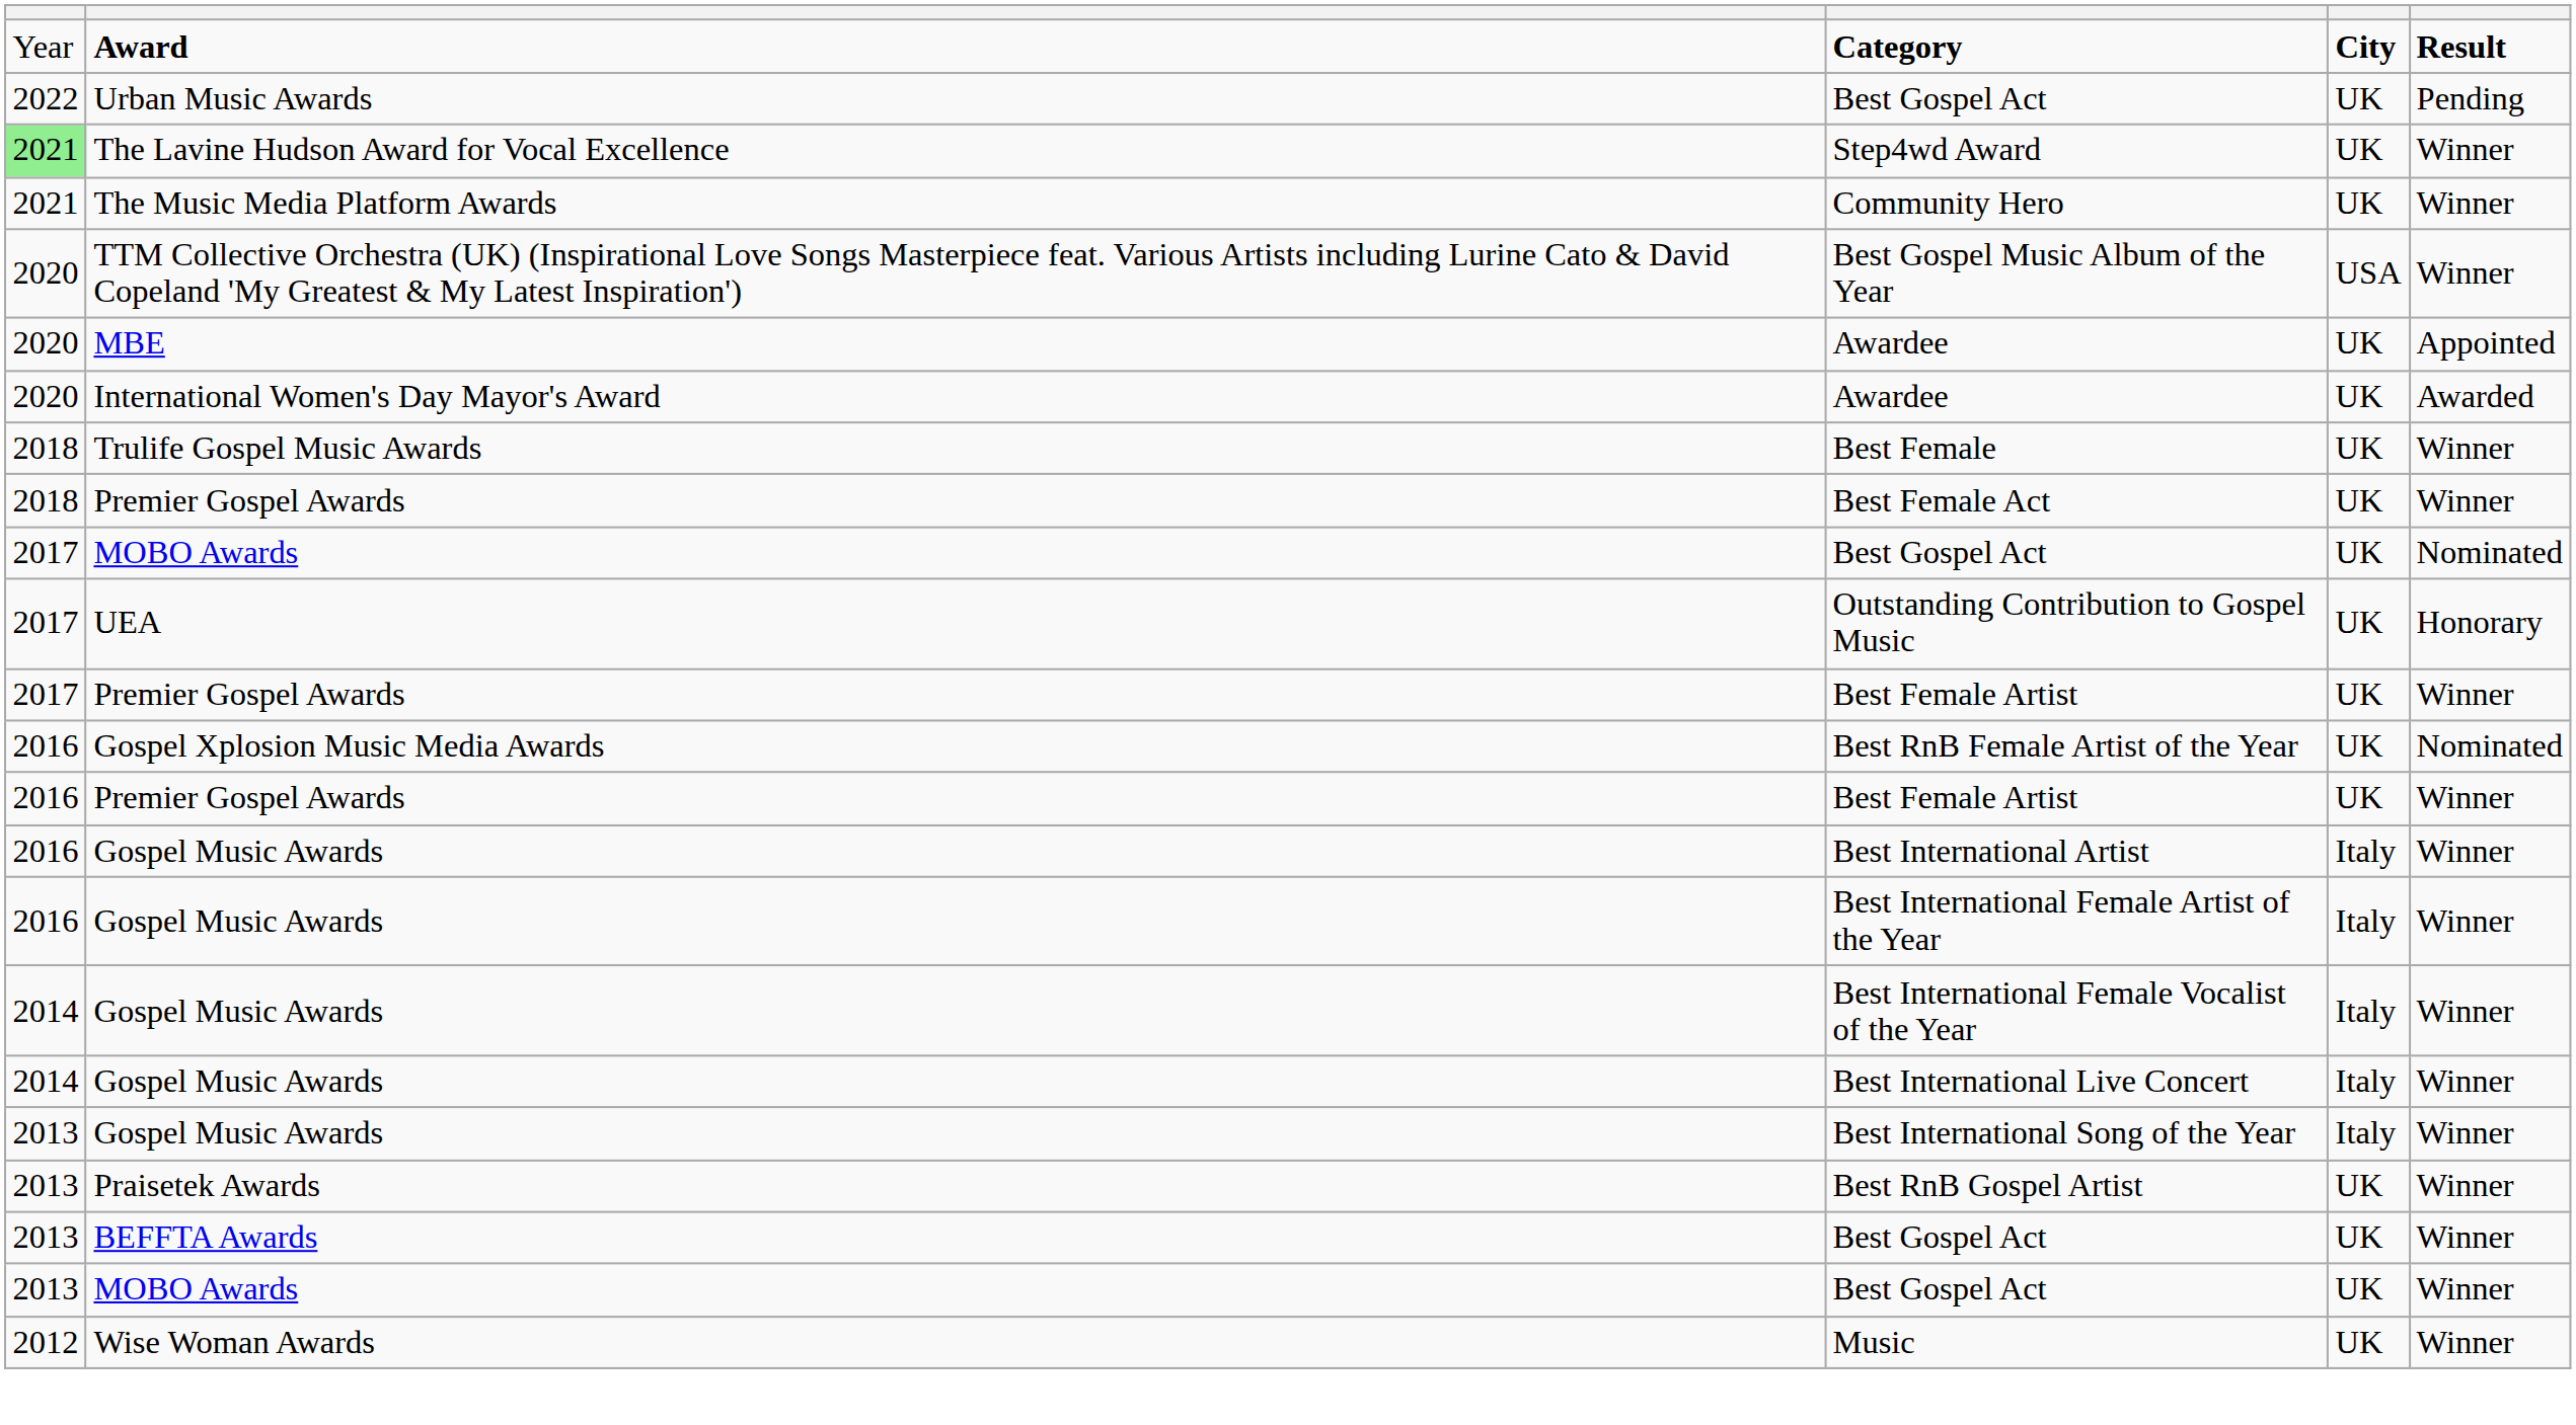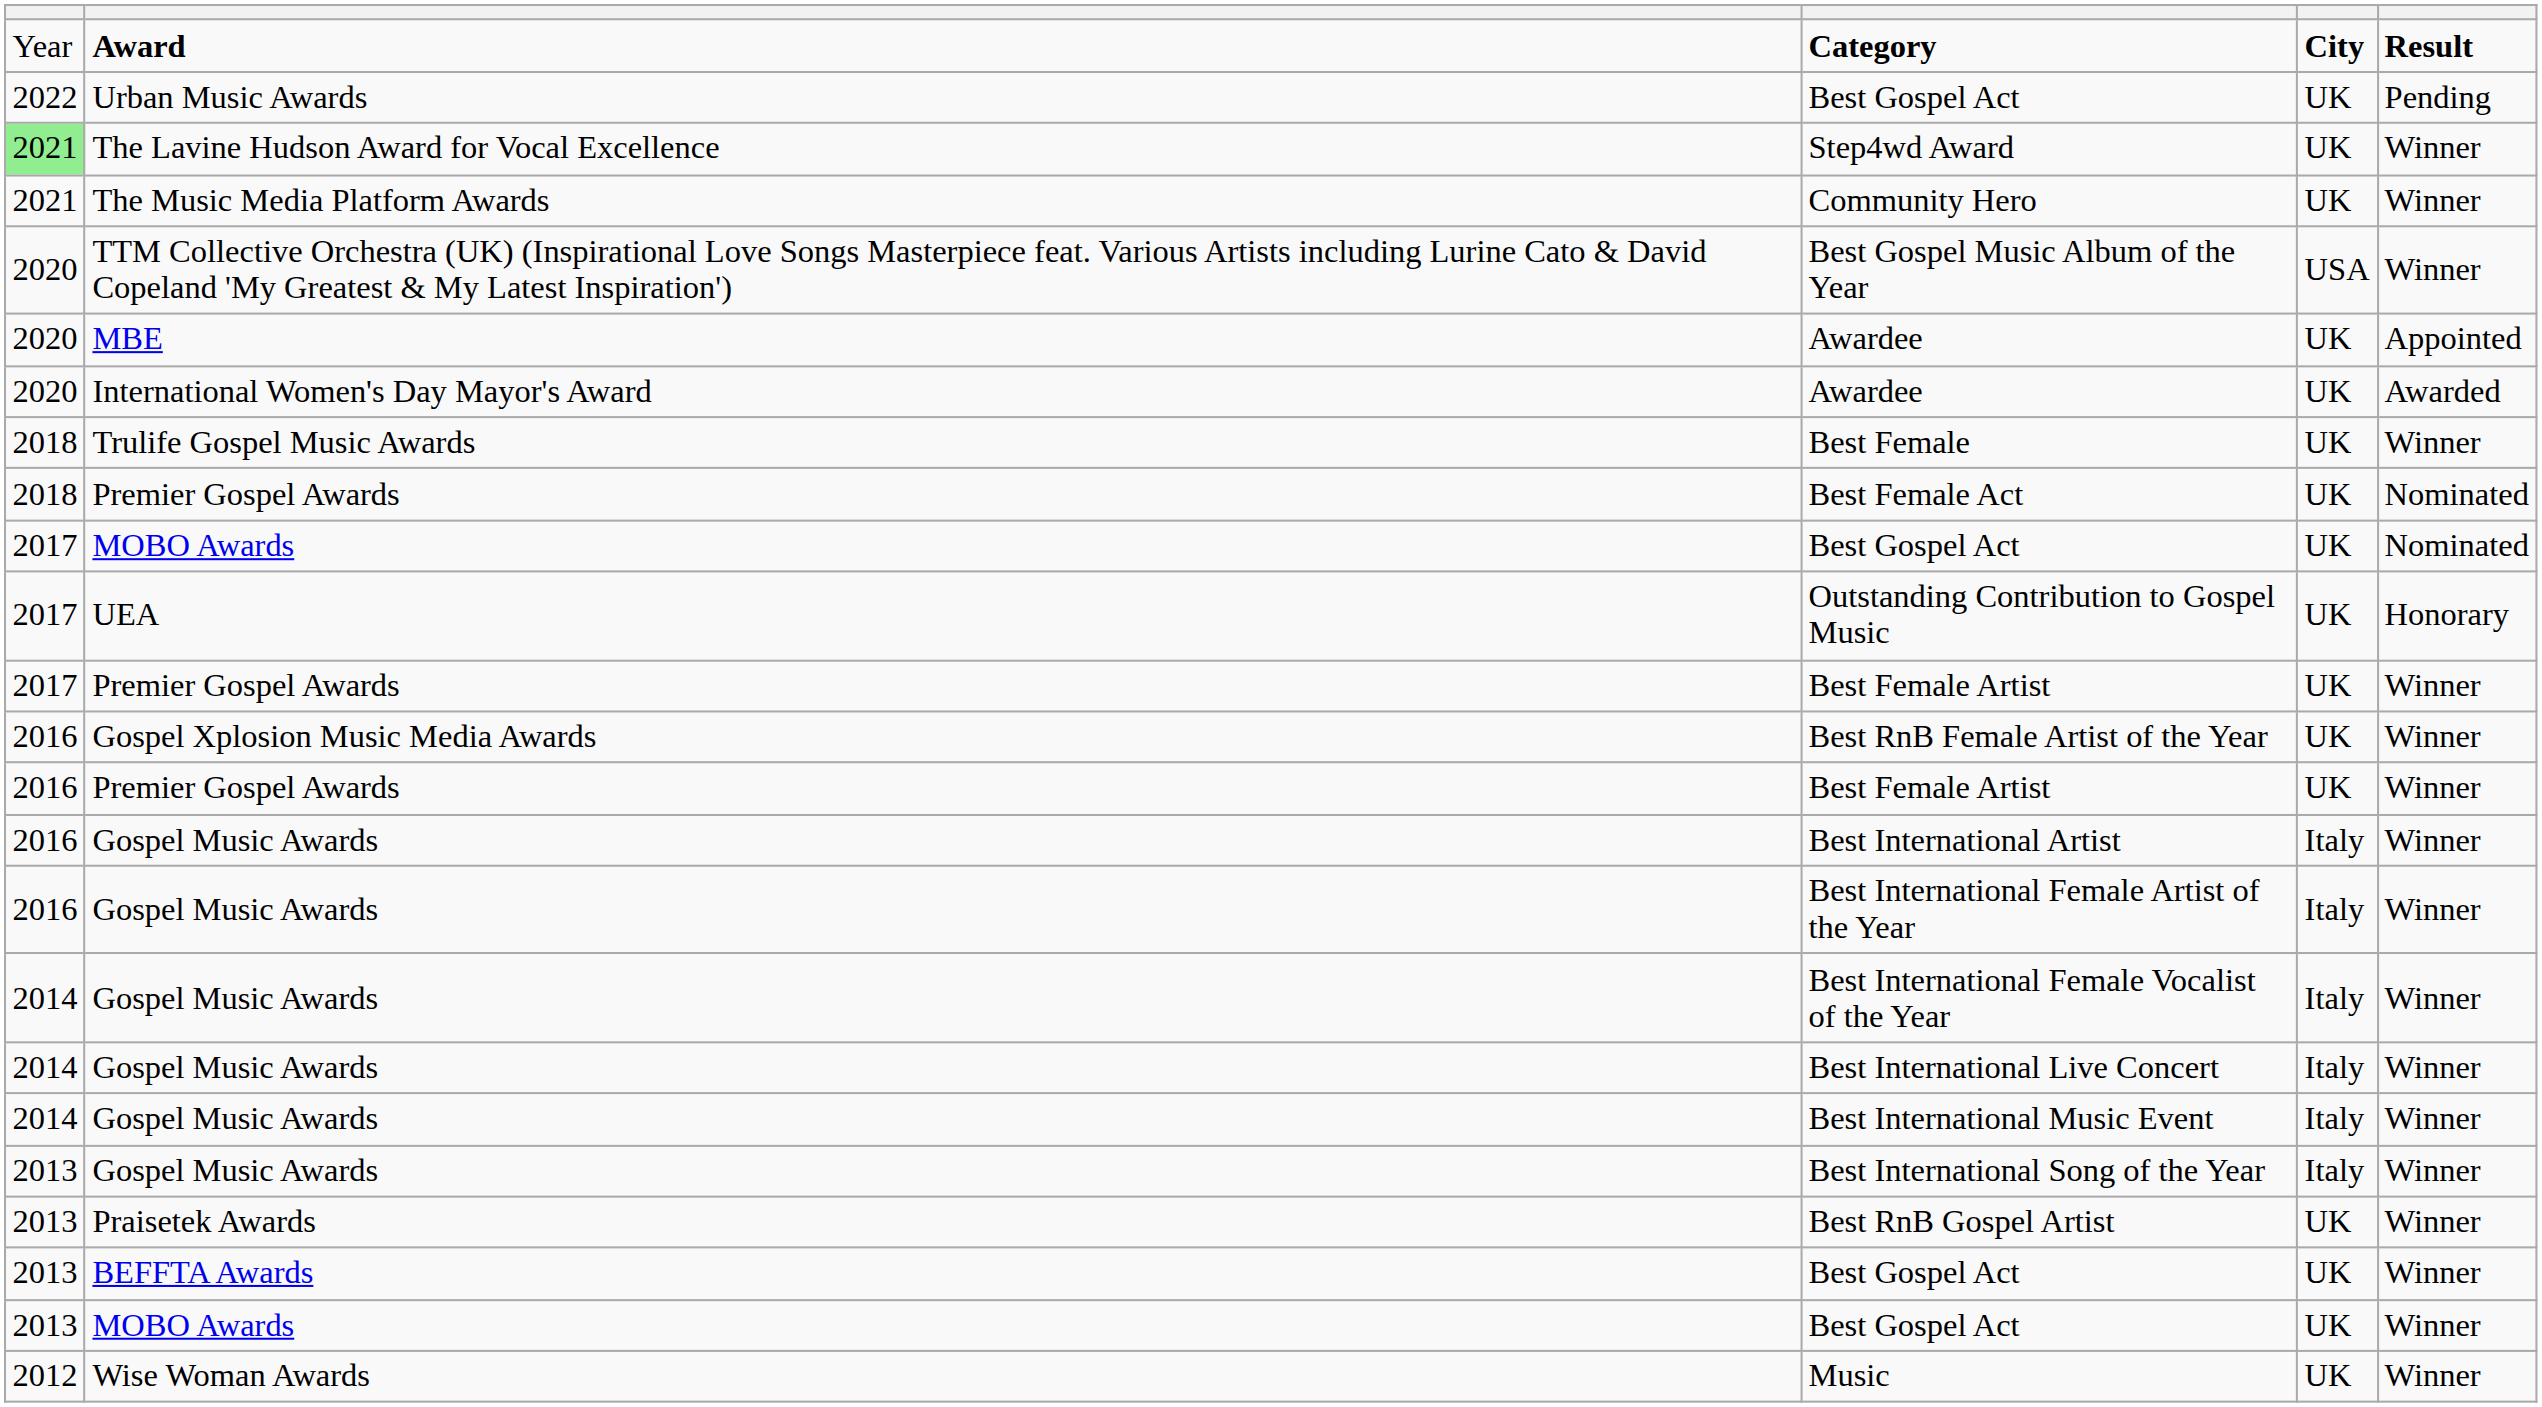Best Female Act | column 5: Winner -> Nominated
Best RnB Female Artist of the Year | column 5: Nominated -> Winner
+ row: 2014 | Gospel Music Awards | Best International Music Event | Italy | Winner
